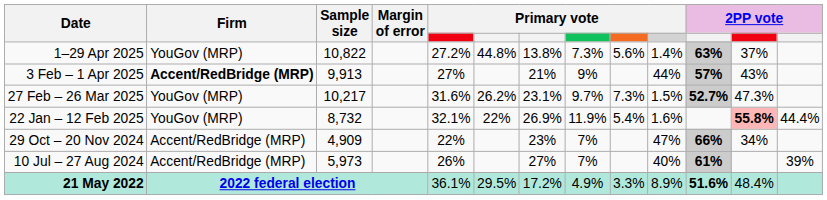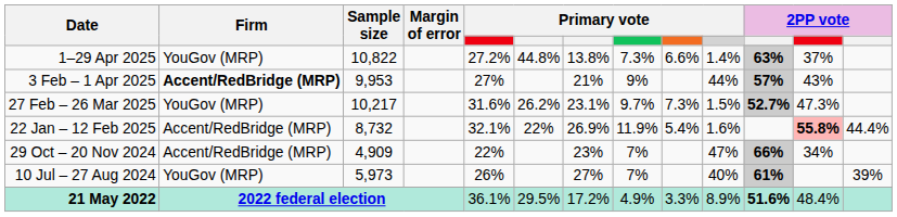1–29 Apr 2025 | column 9: 5.6% -> 6.6%
3 Feb – 1 Apr 2025 | Sample size: 9,913 -> 9,953
22 Jan – 12 Feb 2025 | Firm: YouGov (MRP) -> Accent/RedBridge (MRP)
10 Jul – 27 Aug 2024 | Firm: Accent/RedBridge (MRP) -> YouGov (MRP)
